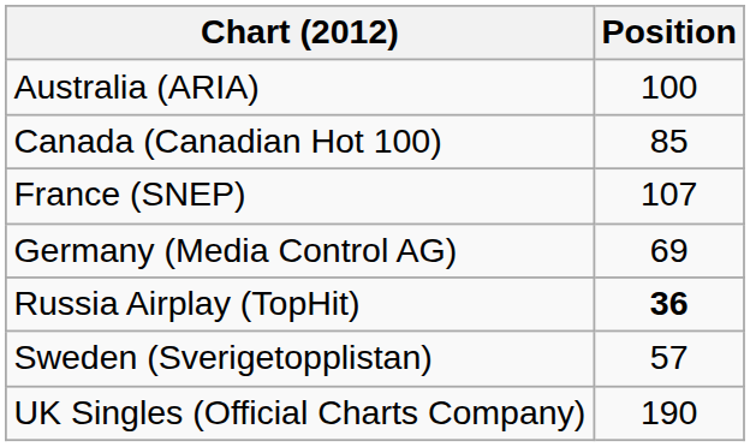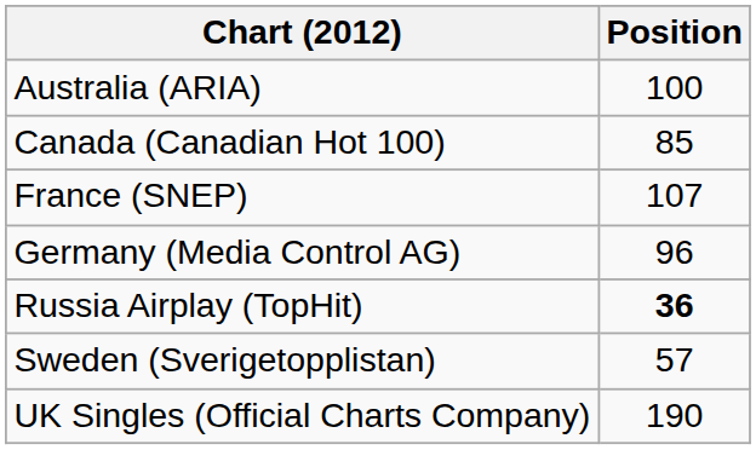Germany (Media Control AG) | Position: 69 -> 96
